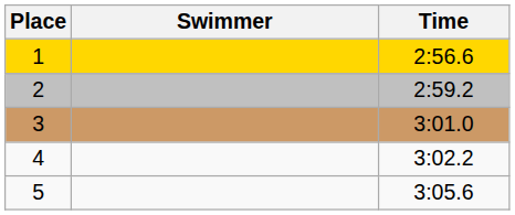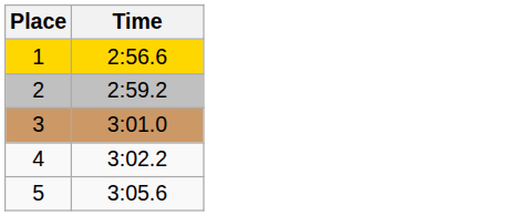- column: Swimmer
